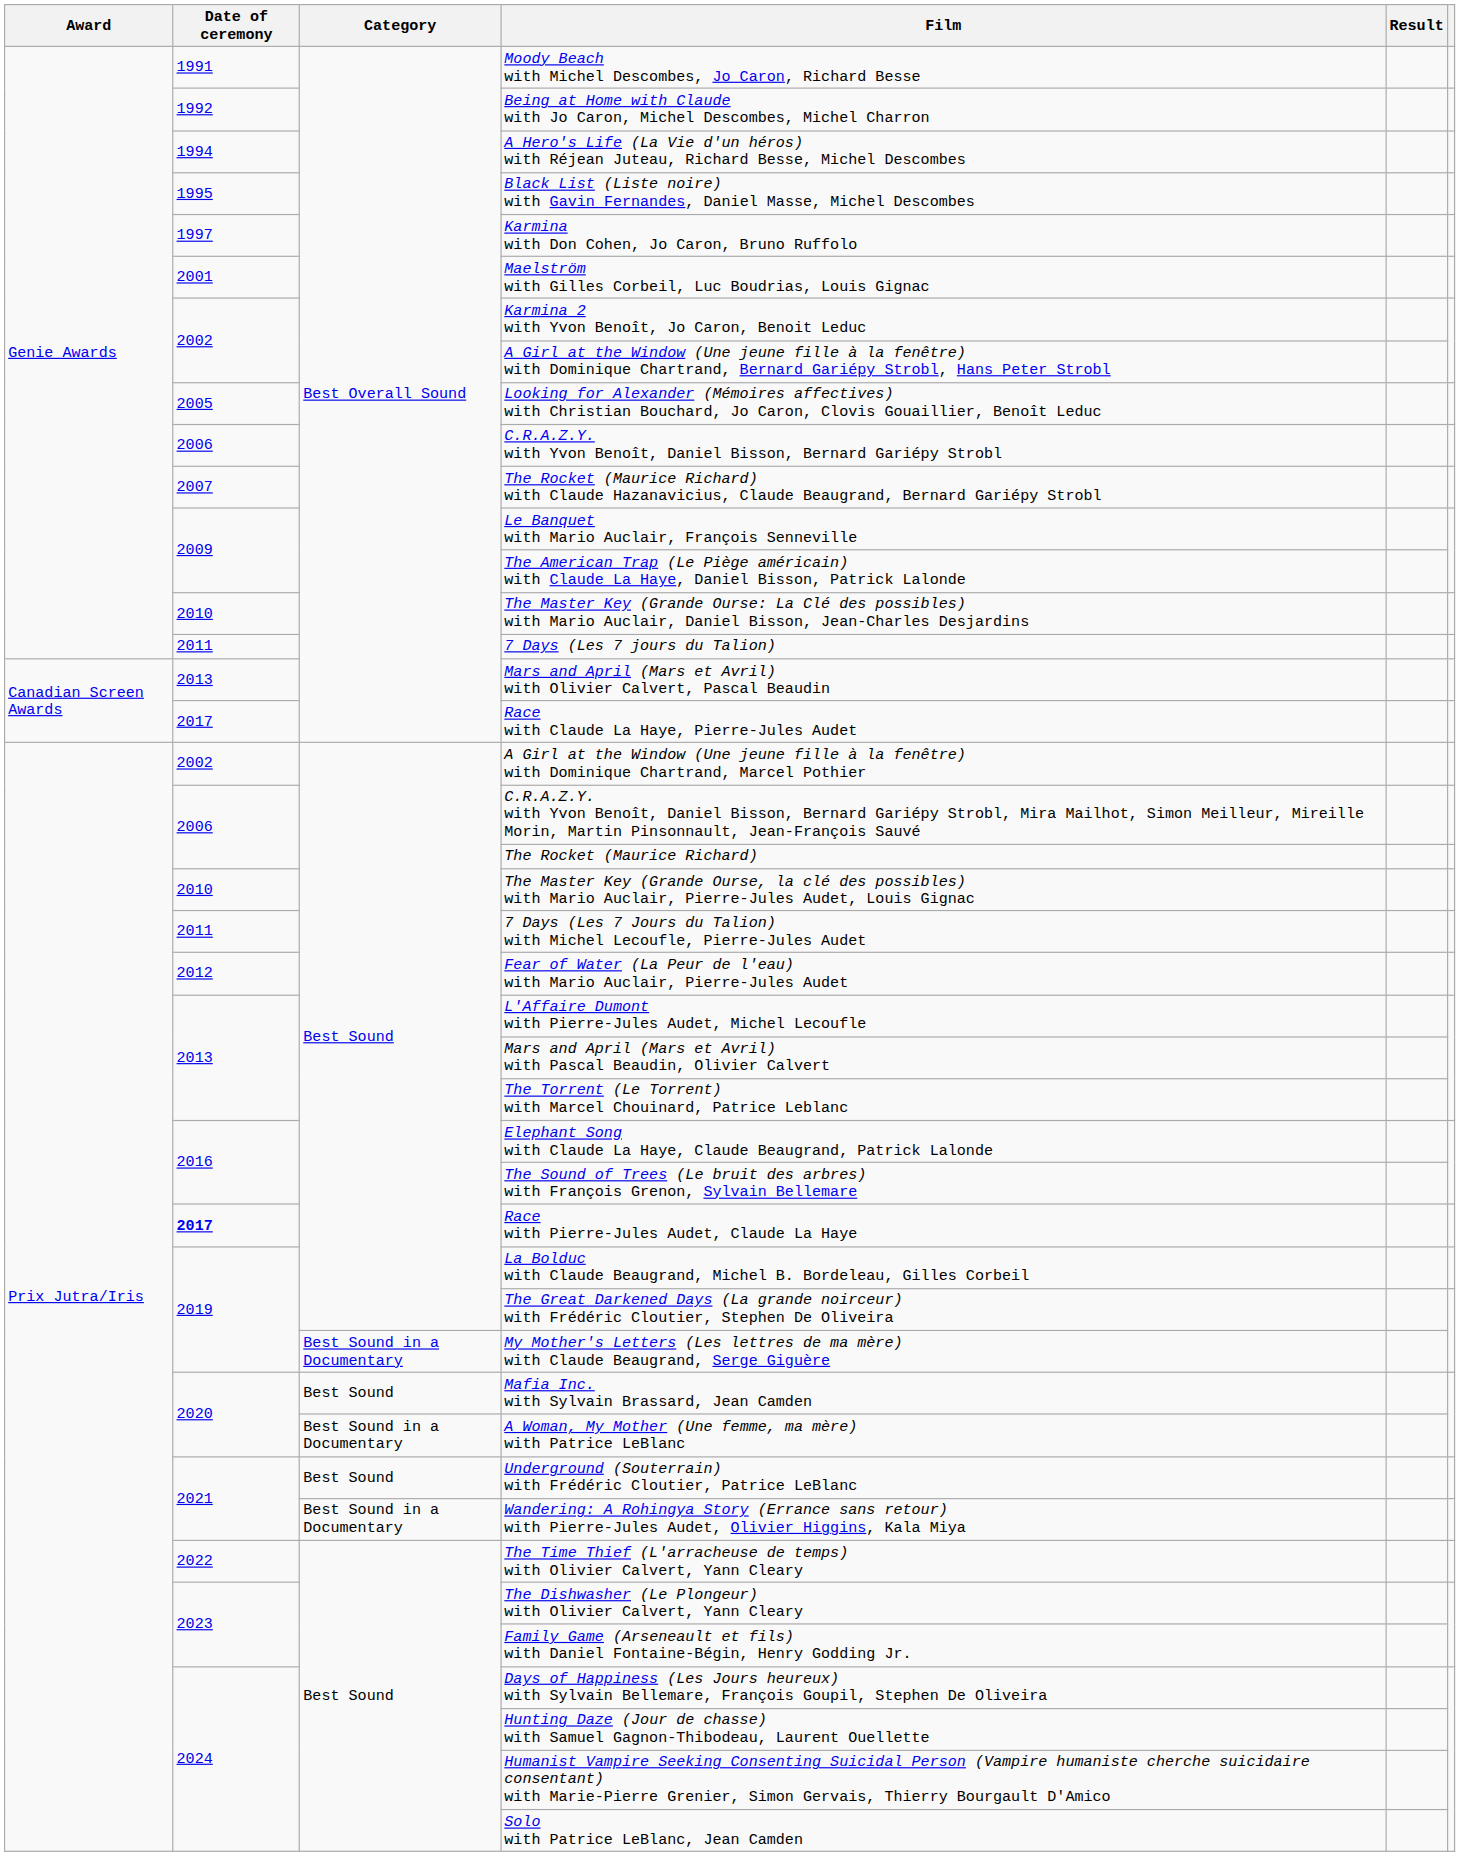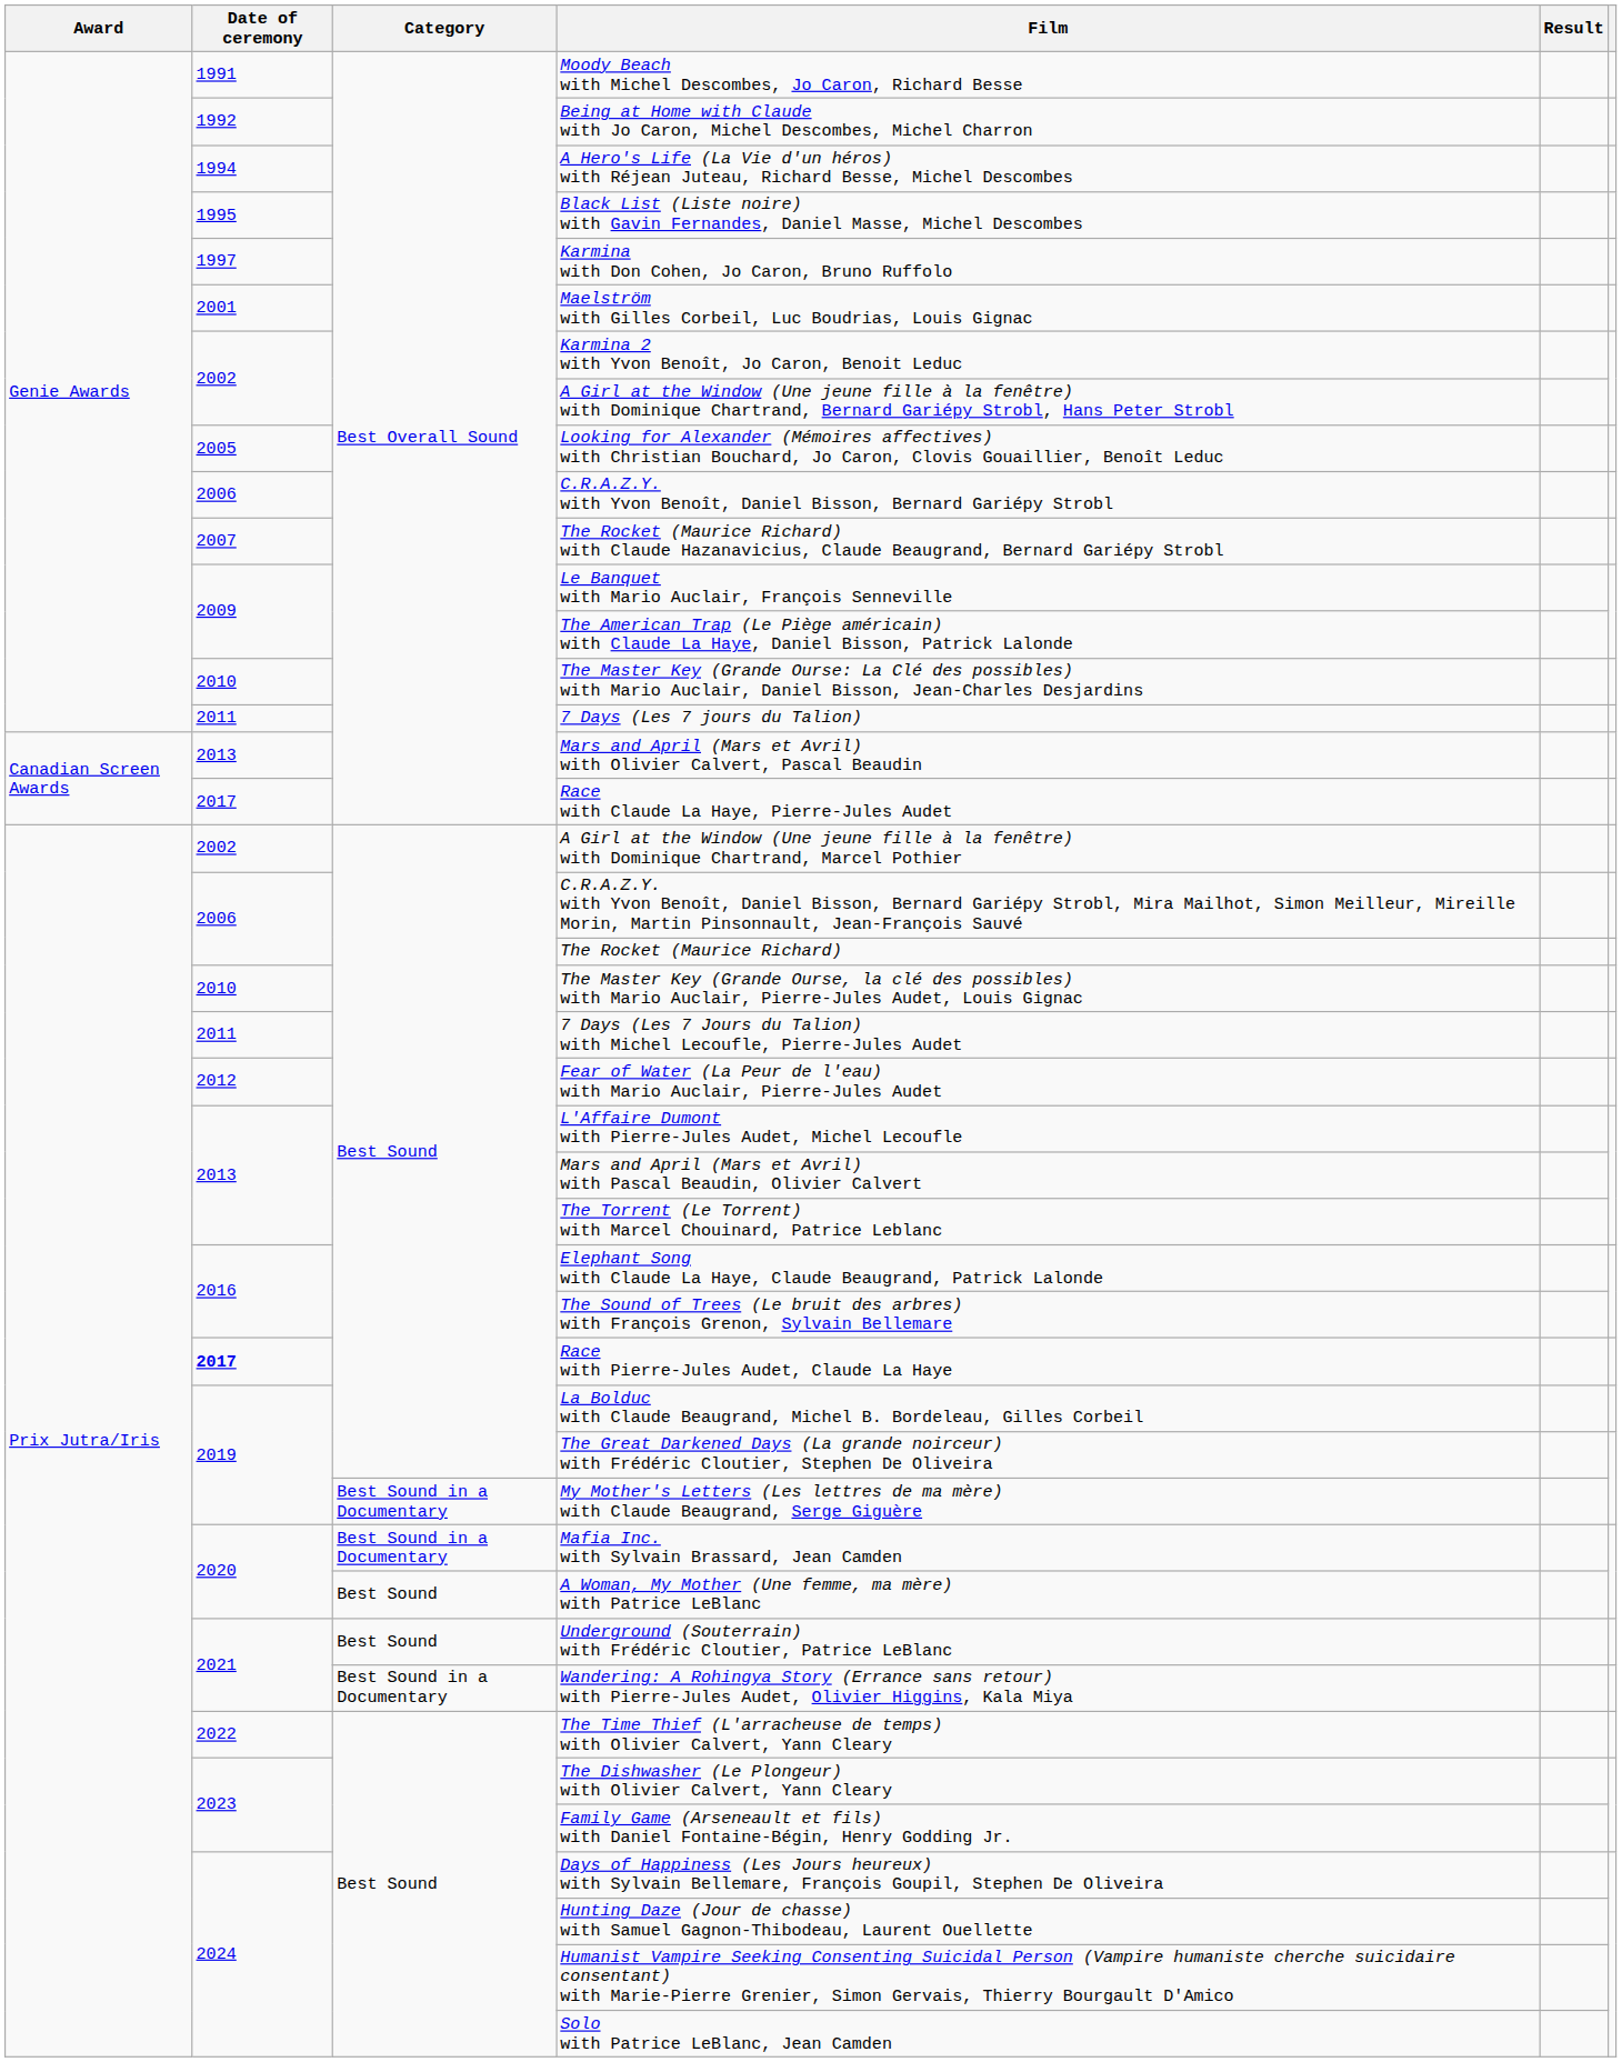Mafia Inc. with Sylvain Brassard, Jean Camden | Category: Best Sound -> Best Sound in a Documentary
A Woman, My Mother (Une femme, ma mère) with Patrice LeBlanc | Category: Best Sound in a Documentary -> Best Sound
